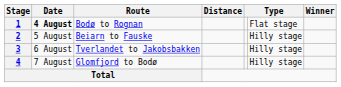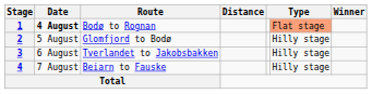1 | column 6: no background -> lightsalmon background
2 | Route: Beiarn to Fauske -> Glomfjord to Bodø
4 | Route: Glomfjord to Bodø -> Beiarn to Fauske
